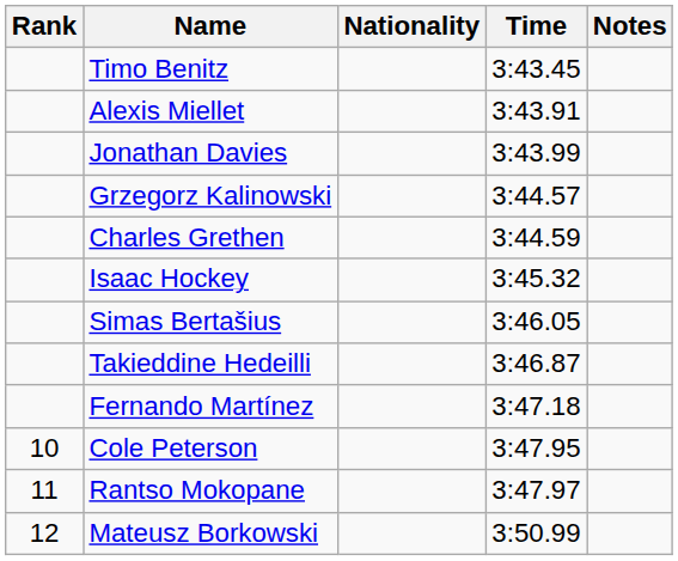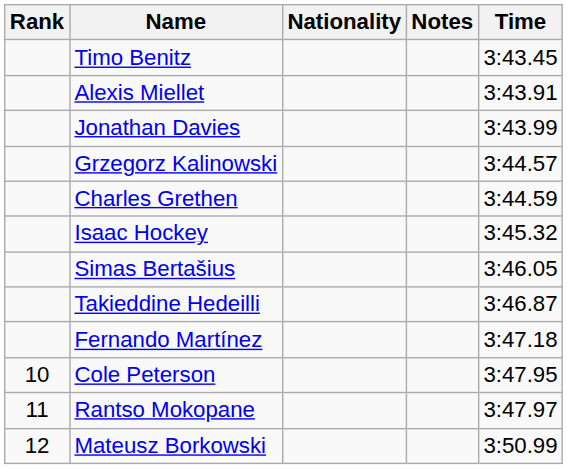columns swapped: Time <-> Notes
